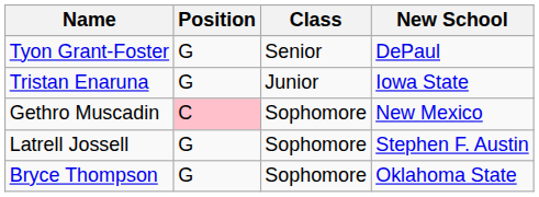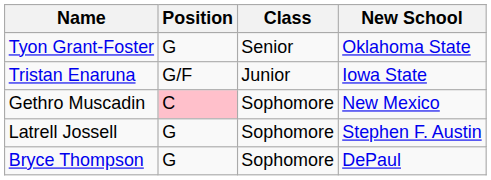Tyon Grant-Foster | New School: DePaul -> Oklahoma State
Tristan Enaruna | Position: G -> G/F
Bryce Thompson | New School: Oklahoma State -> DePaul
